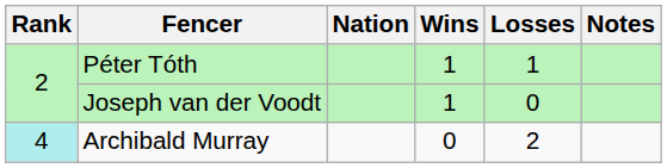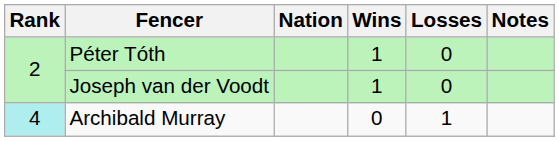Péter Tóth | Losses: 1 -> 0
Archibald Murray | Losses: 2 -> 1
